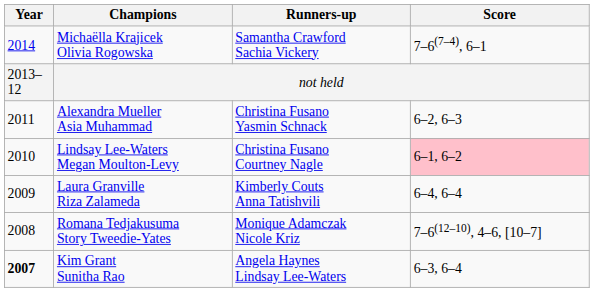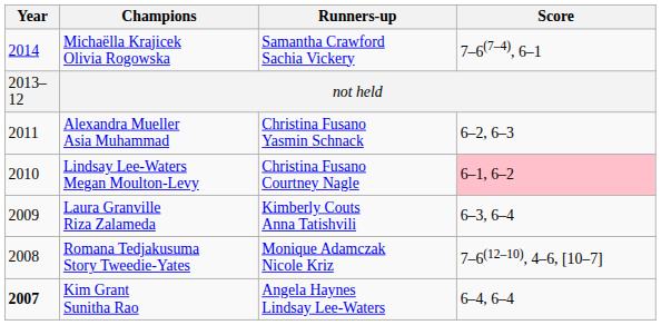Laura Granville Riza Zalameda | Score: 6–4, 6–4 -> 6–3, 6–4
Kim Grant Sunitha Rao | Score: 6–3, 6–4 -> 6–4, 6–4
